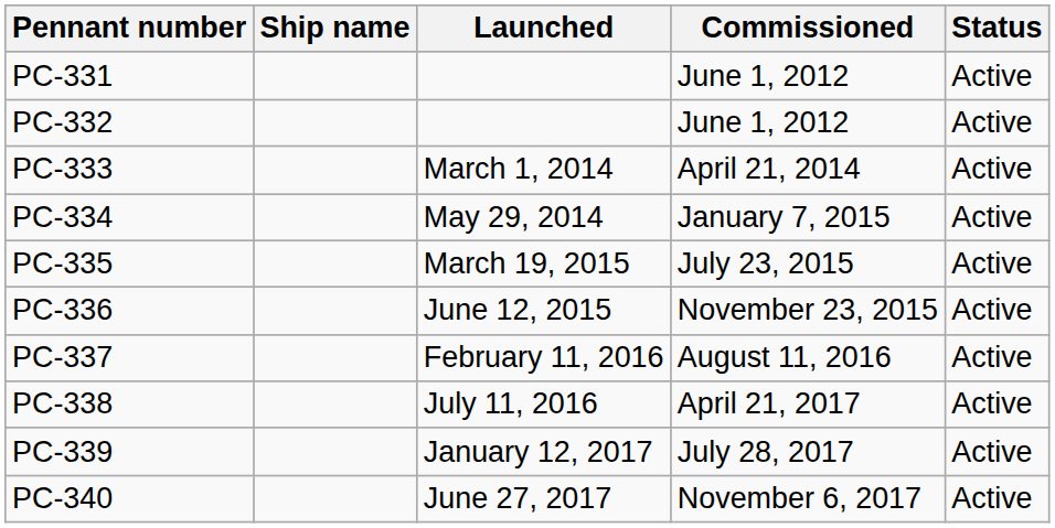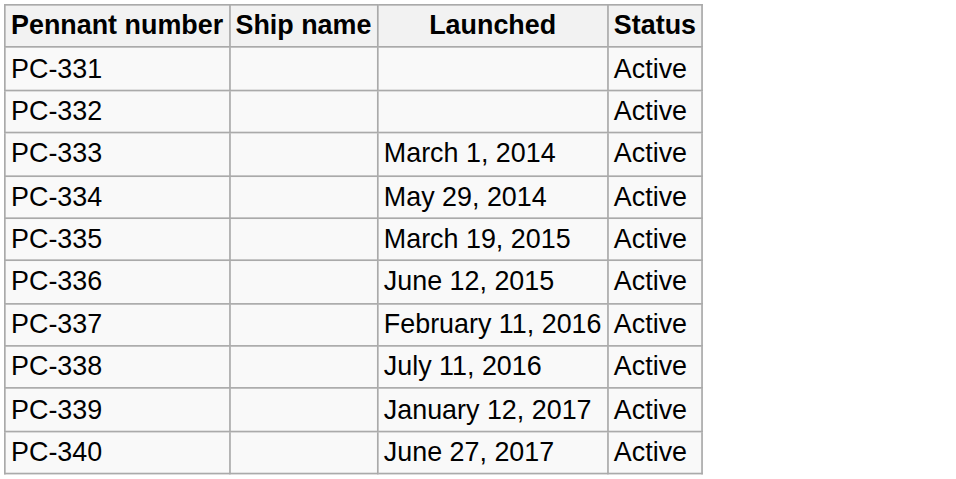- column: Commissioned | June 1, 2012 | June 1, 2012 | April 21, 2014 | January 7, 2015 | July 23, 2015 | November 23, 2015 | August 11, 2016 | April 21, 2017 | July 28, 2017 | November 6, 2017
